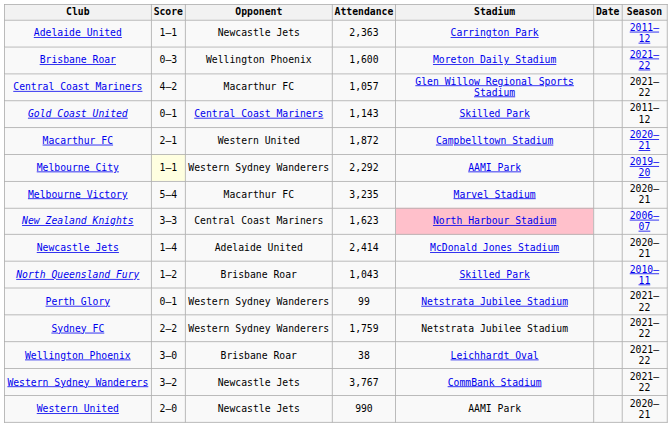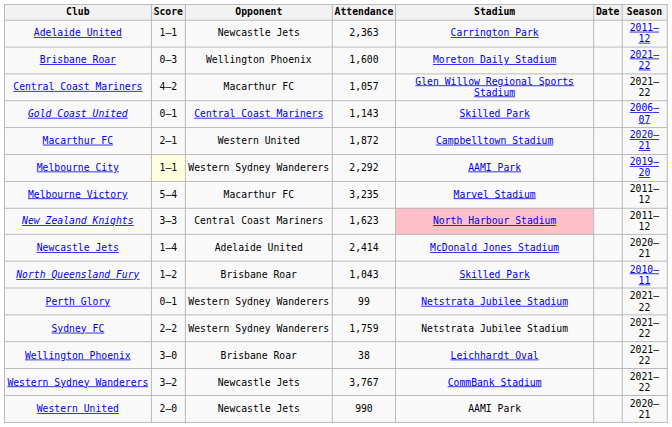Gold Coast United | Season: 2011–12 -> 2006–07
Melbourne Victory | Season: 2020–21 -> 2011–12
New Zealand Knights | Season: 2006–07 -> 2011–12
